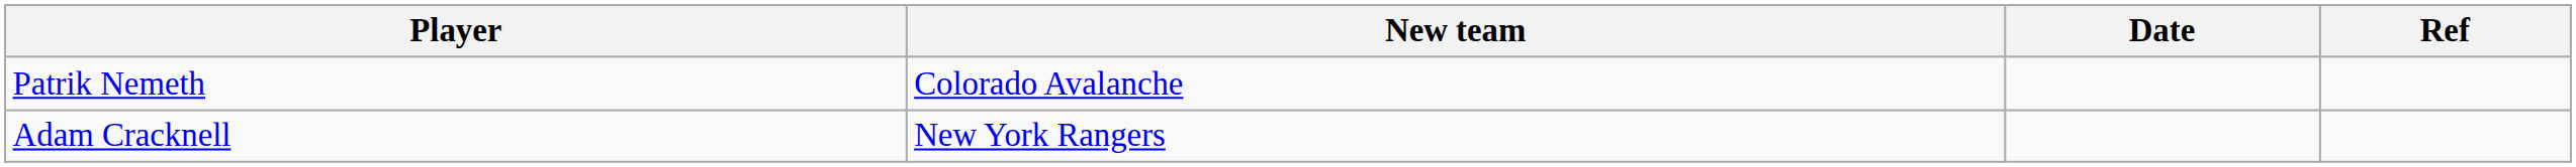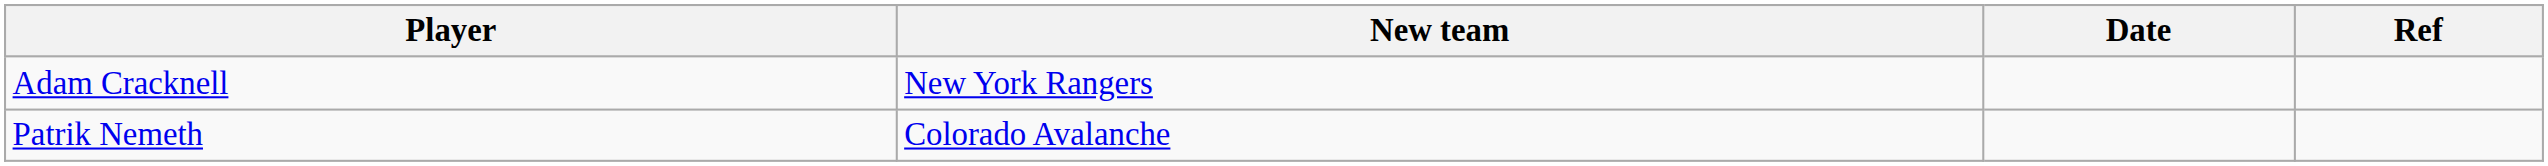rows swapped: Patrik Nemeth <-> Adam Cracknell
